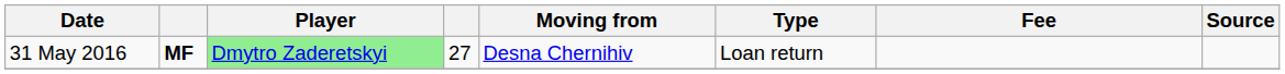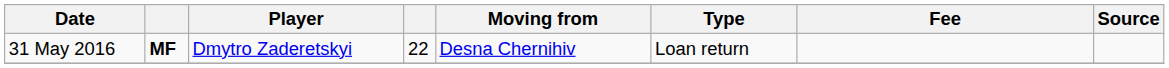31 May 2016 | Player: lightgreen background -> no background
31 May 2016 | column 4: 27 -> 22
